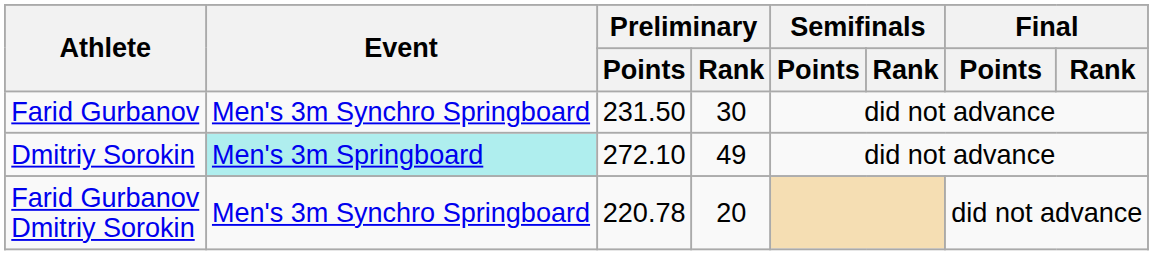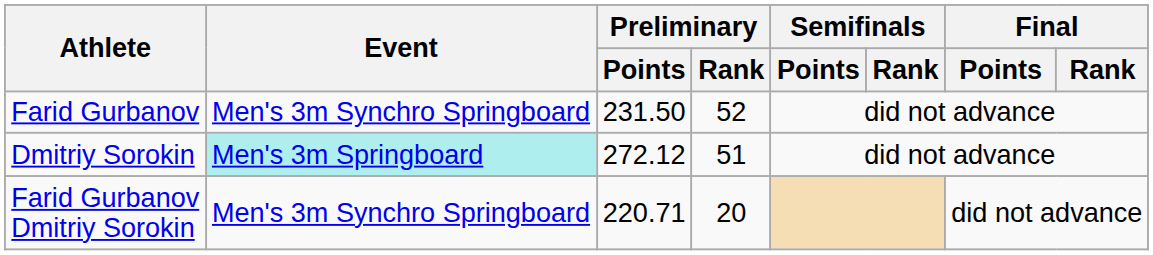Farid Gurbanov | Preliminary / Rank: 30 -> 52
Dmitriy Sorokin | Preliminary / Points: 272.10 -> 272.12
Dmitriy Sorokin | Preliminary / Rank: 49 -> 51
Farid Gurbanov Dmitriy Sorokin | Preliminary / Points: 220.78 -> 220.71
